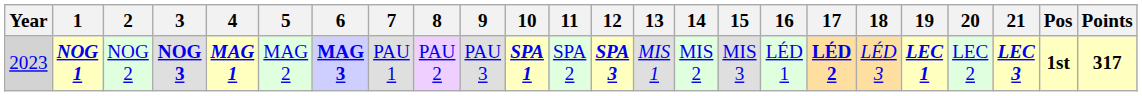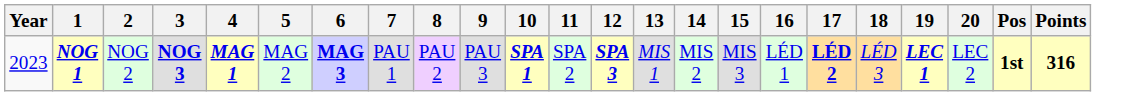- column: 21 | LEC 3
NOG 1 | Year: lightgrey background -> no background
NOG 1 | Points: 317 -> 316
